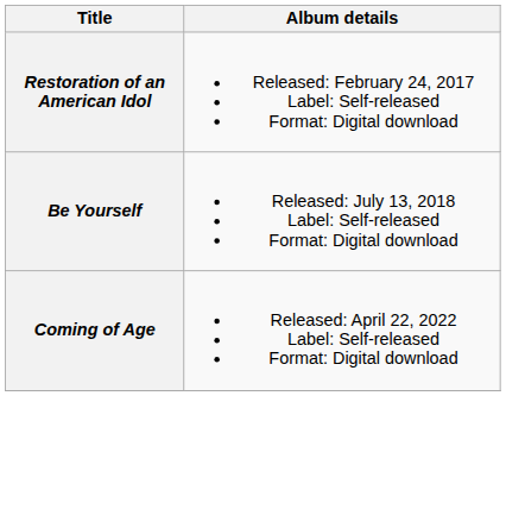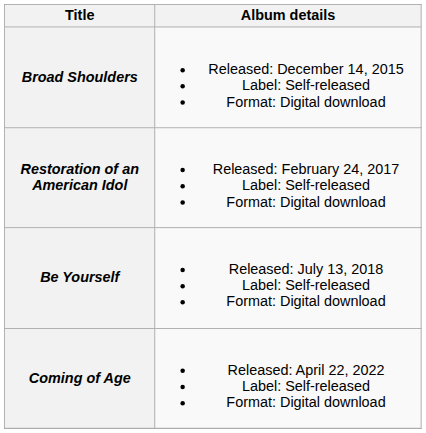+ row: Broad Shoulders | Released: December 14, 2015 Label: Self-released Format: Digital download
